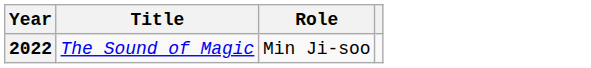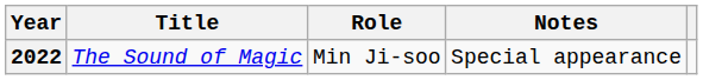+ column: Notes | Special appearance
